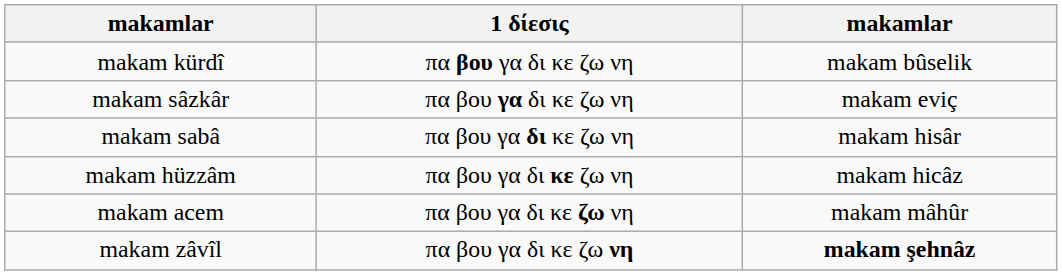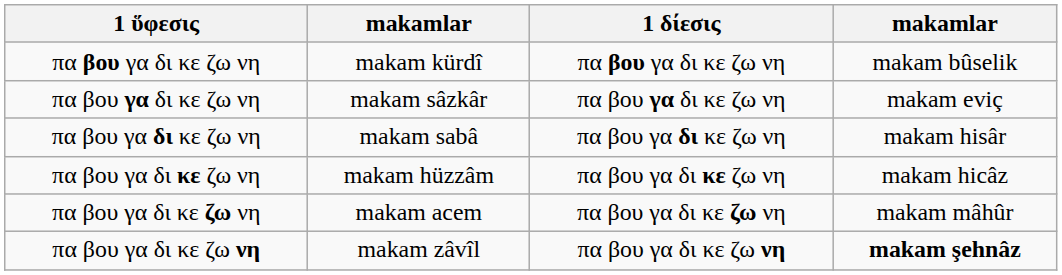+ column: 1 ὕφεσις | πα βου γα δι κε ζω νη | πα βου γα δι κε ζω νη | πα βου γα δι κε ζω νη | πα βου γα δι κε ζω νη | πα βου γα δι κε ζω νη | πα βου γα δι κε ζω νη
